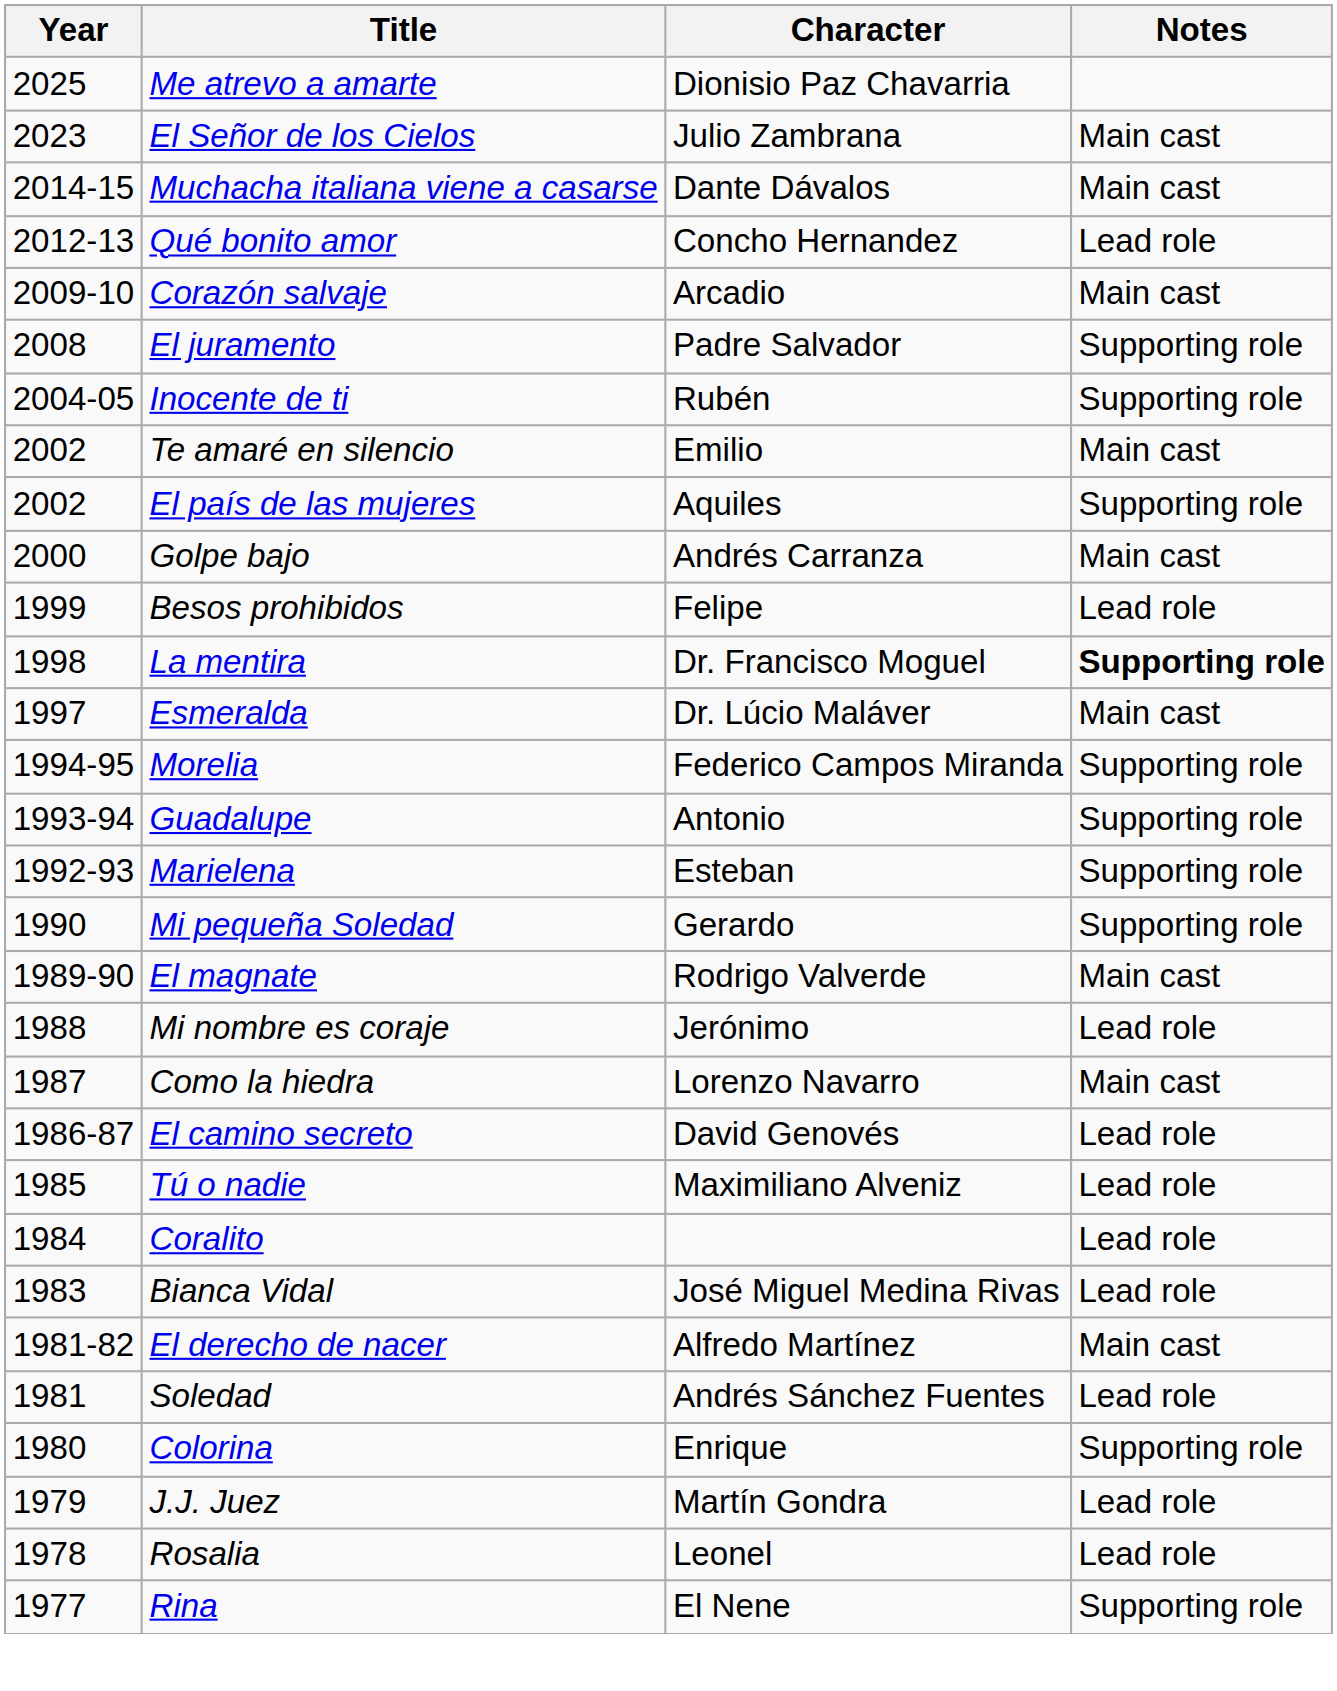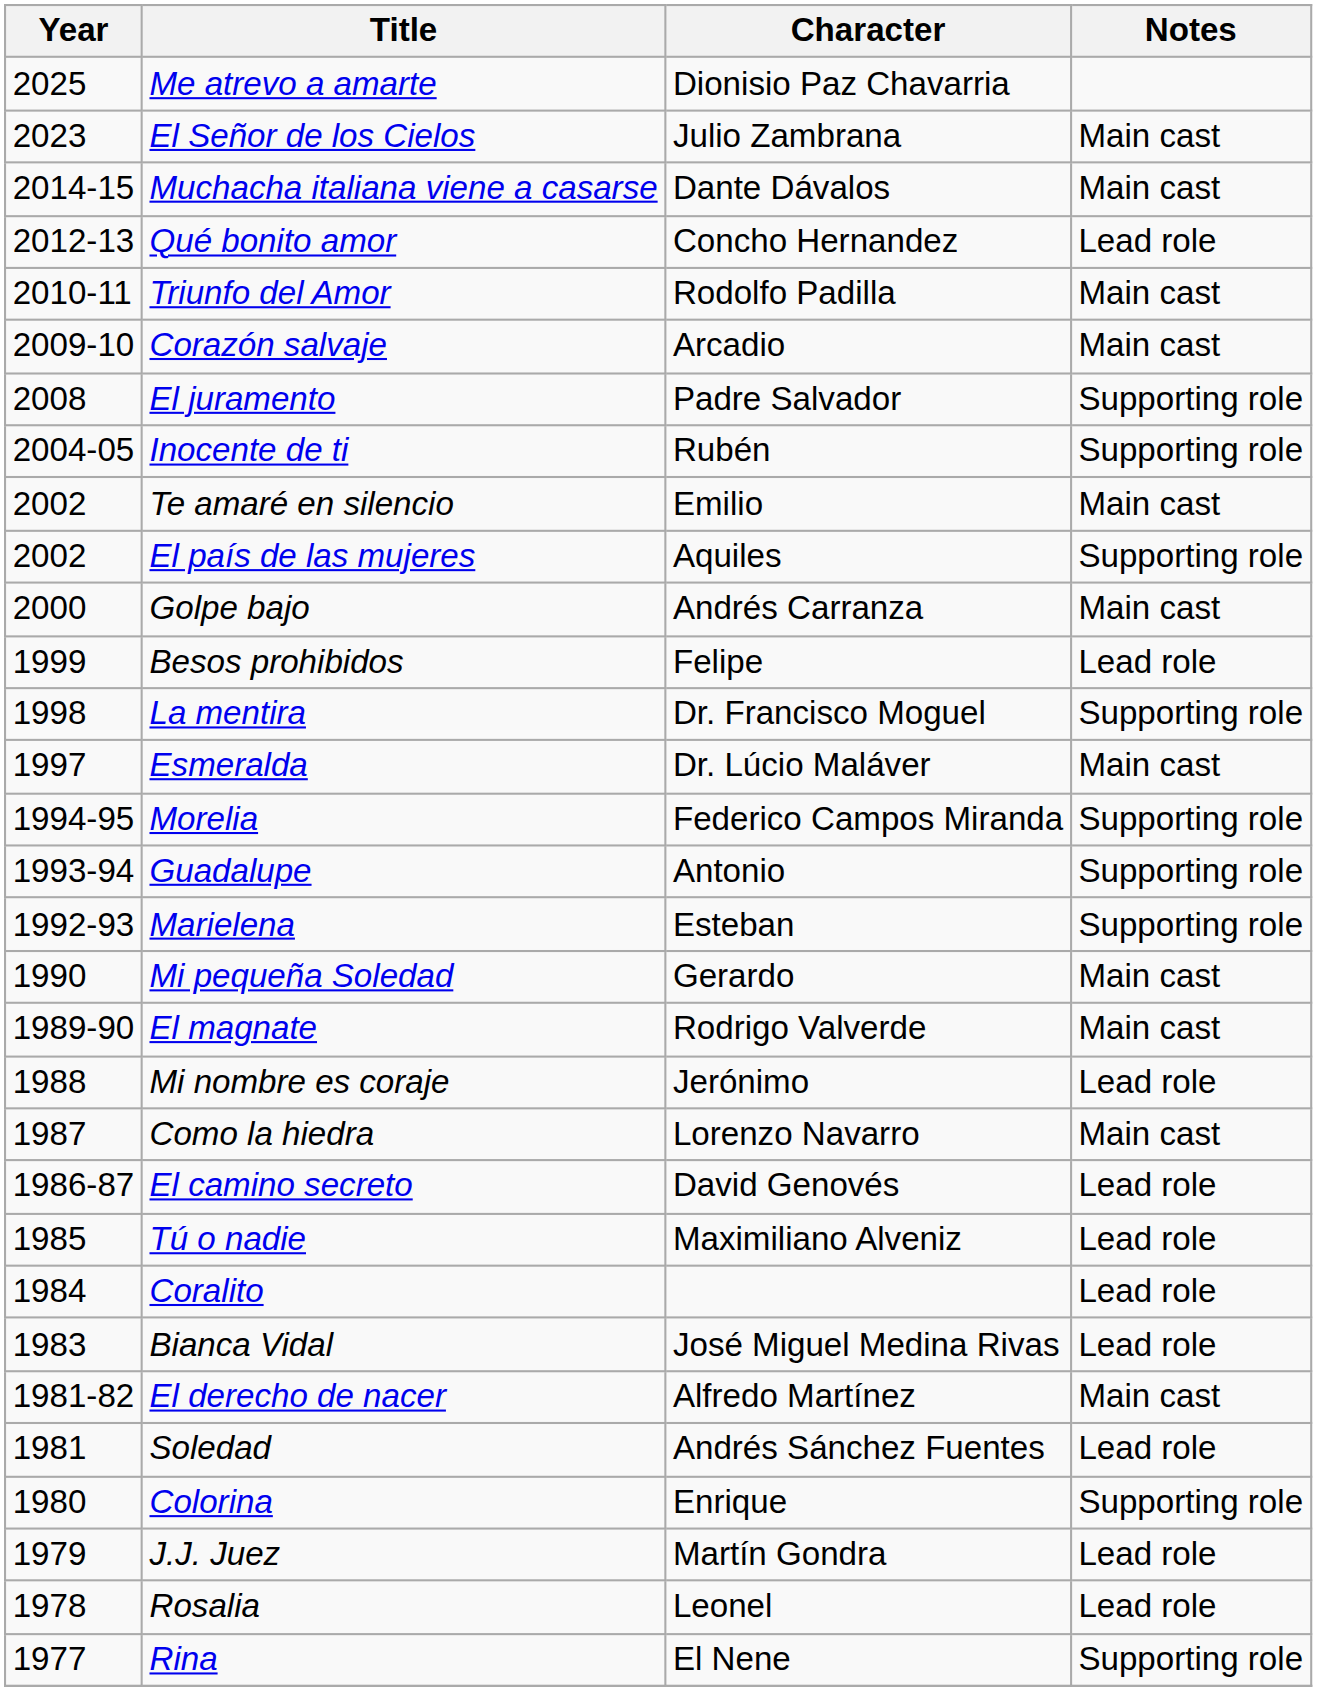+ row: 2010-11 | Triunfo del Amor | Rodolfo Padilla | Main cast
La mentira | Notes: bold -> normal
Mi pequeña Soledad | Notes: Supporting role -> Main cast
